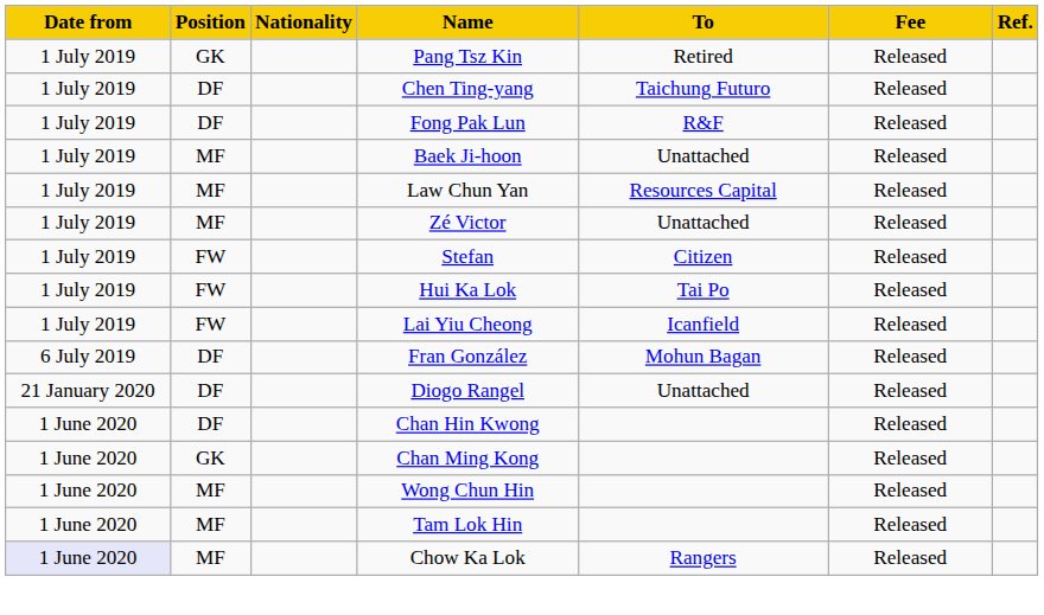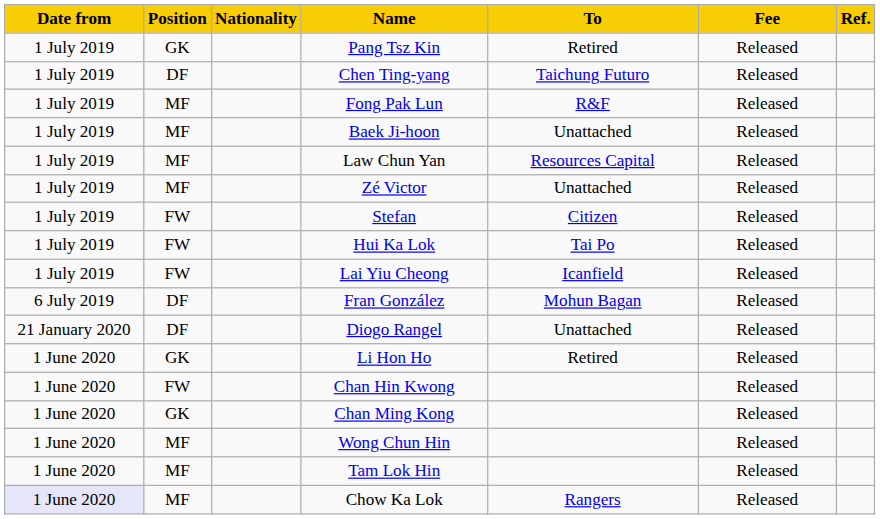Fong Pak Lun | Position: DF -> MF
+ row: 1 June 2020 | GK | Li Hon Ho | Retired | Released
Chan Hin Kwong | Position: DF -> FW
